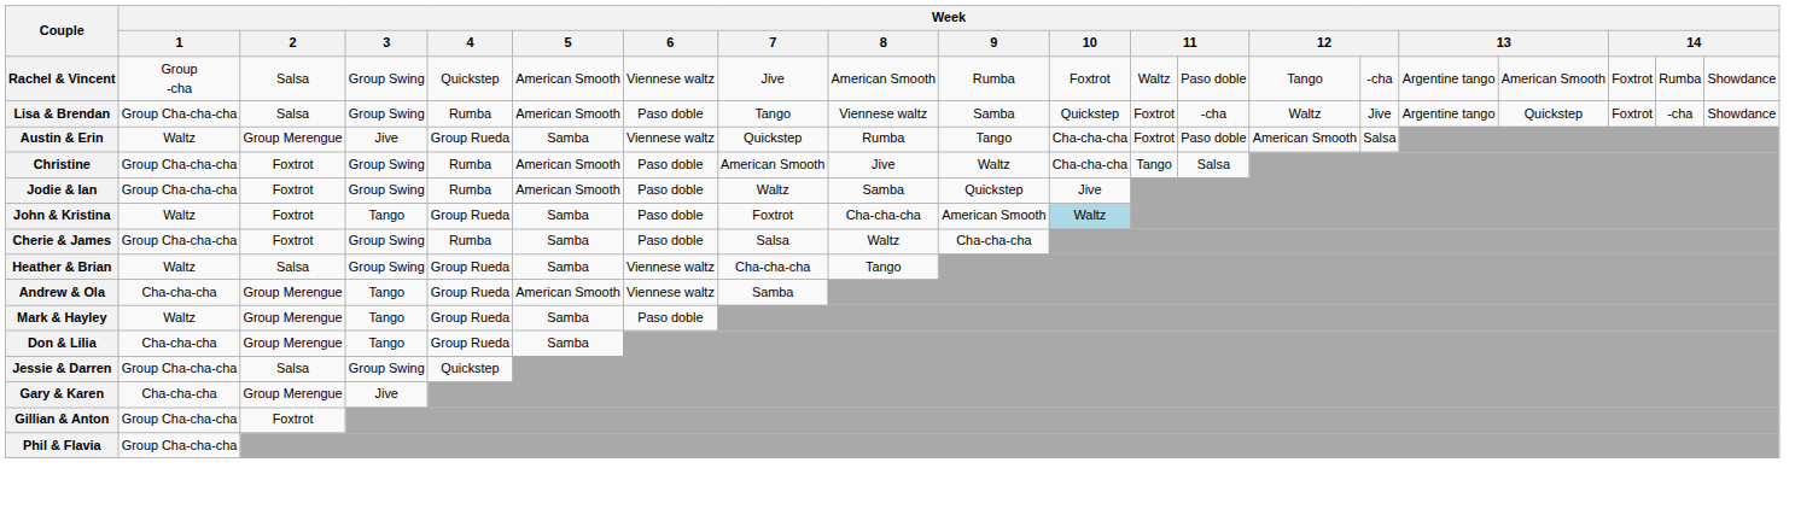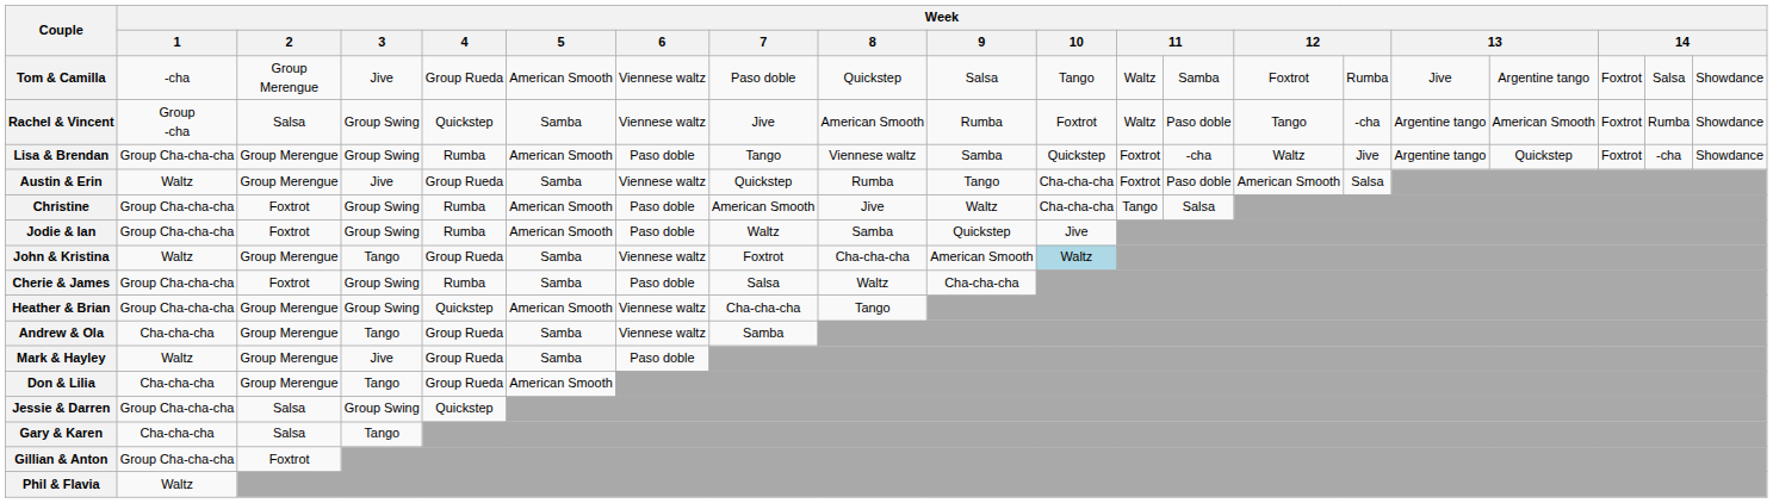+ row: Tom & Camilla | -cha | Group Merengue | Jive | Group Rueda | American Smooth | Viennese waltz | Paso doble | Quickstep | Salsa | Tango | Waltz | Samba | Foxtrot | Rumba | Jive | Argentine tango | Foxtrot | Salsa | Showdance
Rachel & Vincent | Week / 5: American Smooth -> Samba
Lisa & Brendan | Week / 2: Salsa -> Group Merengue
John & Kristina | Week / 2: Foxtrot -> Group Merengue
John & Kristina | Week / 6: Paso doble -> Viennese waltz
Heather & Brian | Week / 1: Waltz -> Group Cha-cha-cha
Heather & Brian | Week / 2: Salsa -> Group Merengue
Heather & Brian | Week / 4: Group Rueda -> Quickstep
Heather & Brian | Week / 5: Samba -> American Smooth
Andrew & Ola | Week / 5: American Smooth -> Samba
Mark & Hayley | Week / 3: Tango -> Jive
Don & Lilia | Week / 5: Samba -> American Smooth
Gary & Karen | Week / 2: Group Merengue -> Salsa
Gary & Karen | Week / 3: Jive -> Tango
Phil & Flavia | Week / 1: Group Cha-cha-cha -> Waltz
